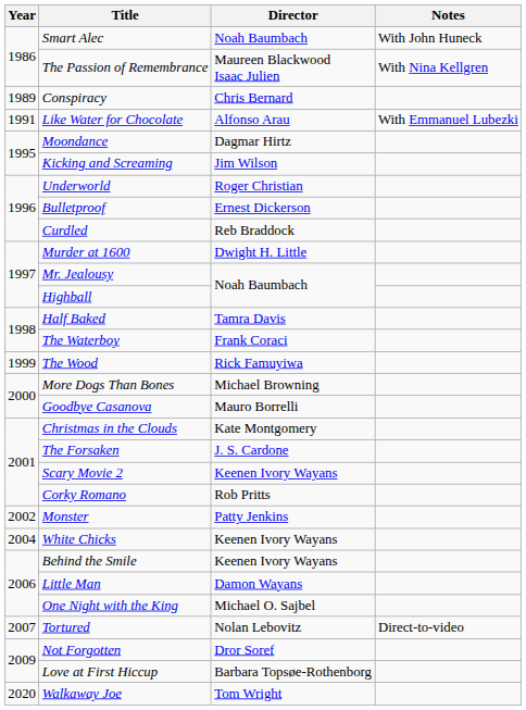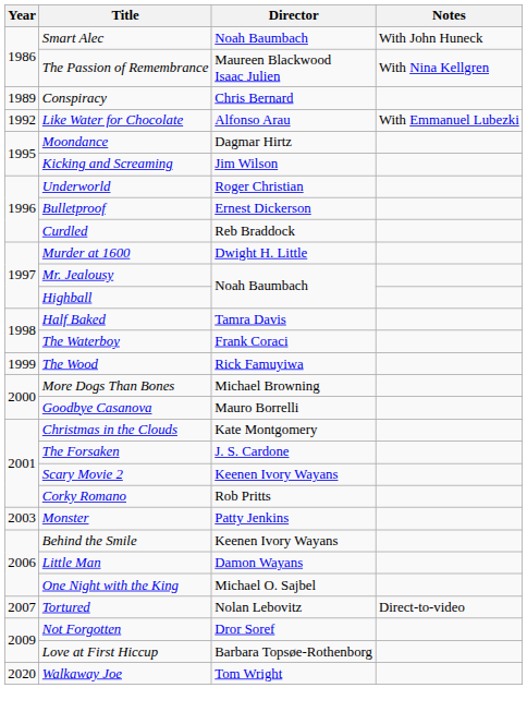Like Water for Chocolate | Year: 1991 -> 1992
Monster | Year: 2002 -> 2003
- row: 2004 | White Chicks | Keenen Ivory Wayans
